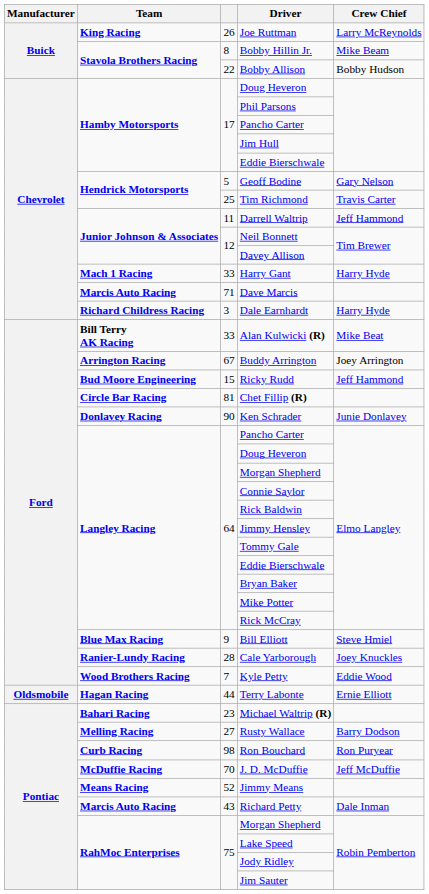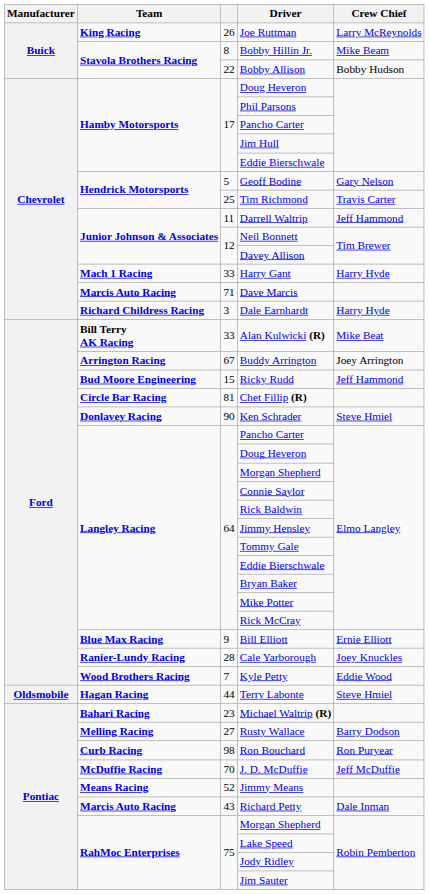Ken Schrader | Crew Chief: Junie Donlavey -> Steve Hmiel
Bill Elliott | Crew Chief: Steve Hmiel -> Ernie Elliott
Terry Labonte | Crew Chief: Ernie Elliott -> Steve Hmiel
